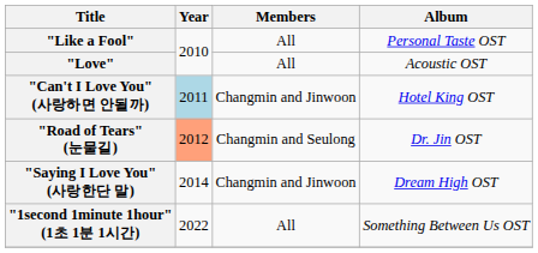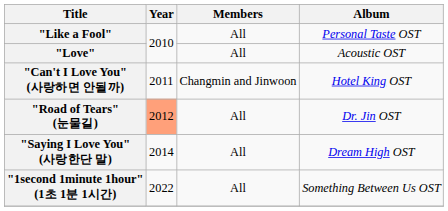"Can't I Love You" (사랑하면 안될까) | Year: lightblue background -> no background
"Road of Tears" (눈물길) | Members: Changmin and Seulong -> All
"Saying I Love You" (사랑한단 말) | Members: Changmin and Jinwoon -> All
